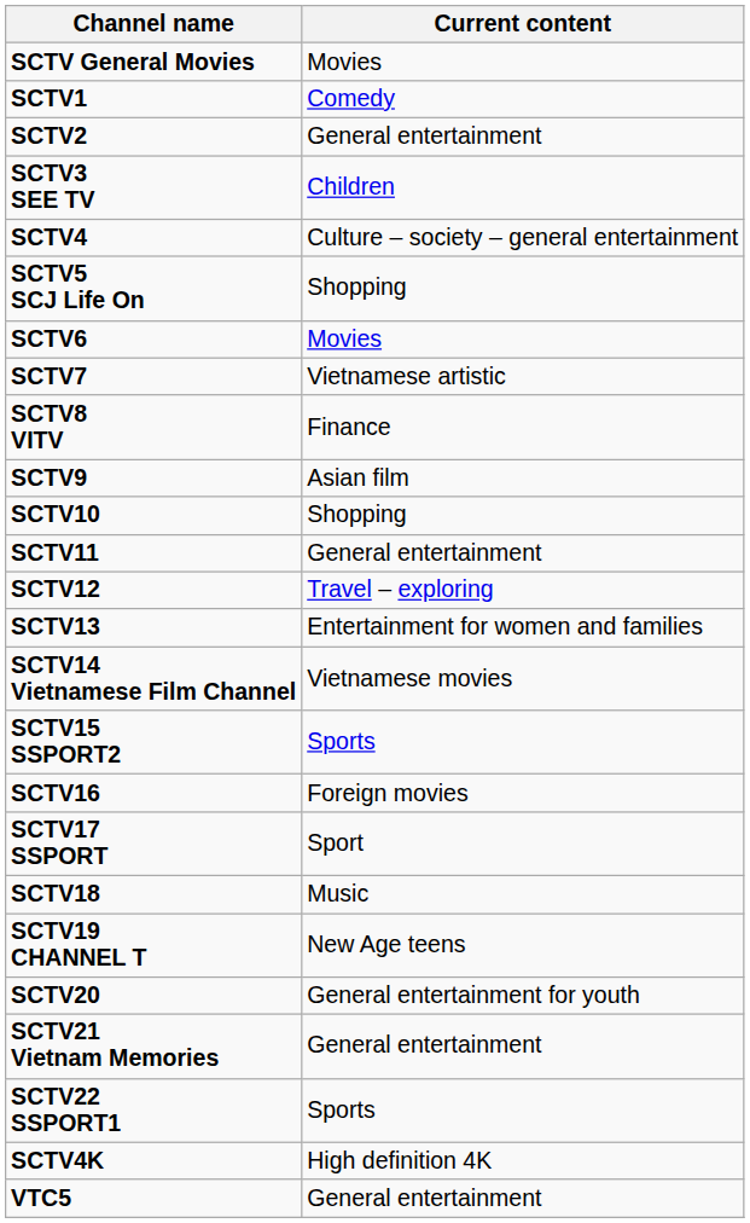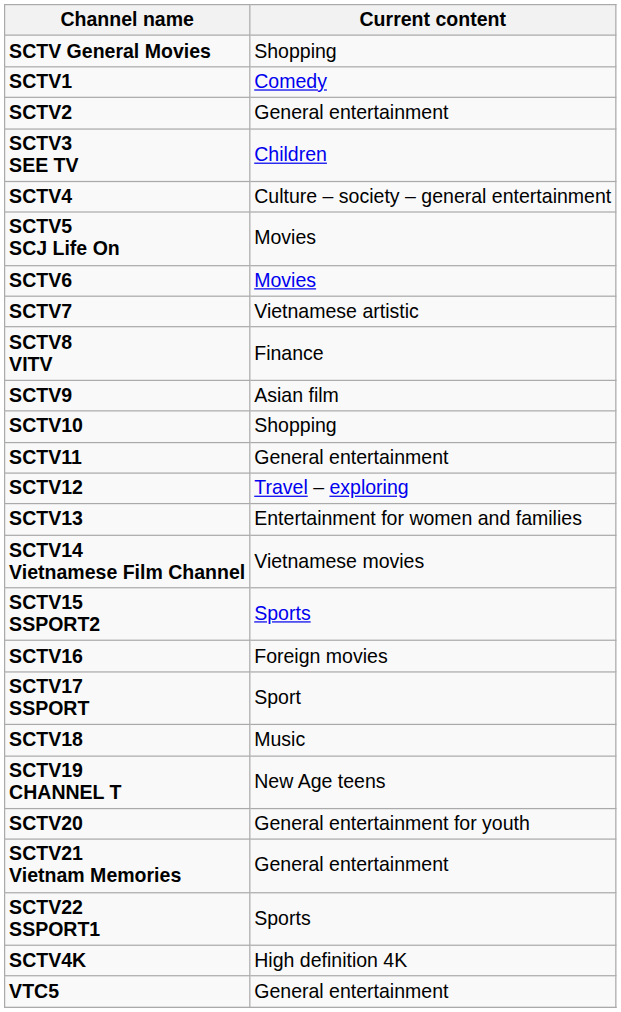SCTV General Movies | Current content: Movies -> Shopping
SCTV5 SCJ Life On | Current content: Shopping -> Movies
